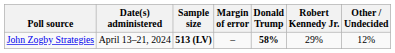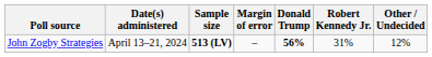John Zogby Strategies | Donald Trump: 58% -> 56%
John Zogby Strategies | Robert Kennedy Jr.: 29% -> 31%
